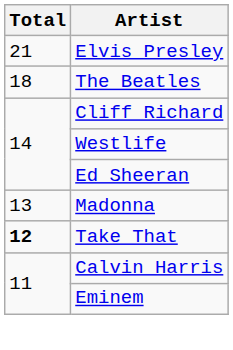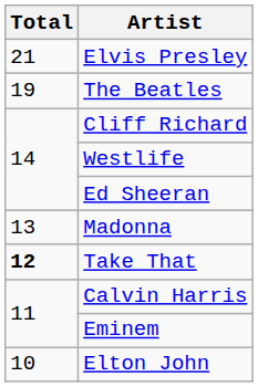The Beatles | Total: 18 -> 19
+ row: 10 | Elton John
